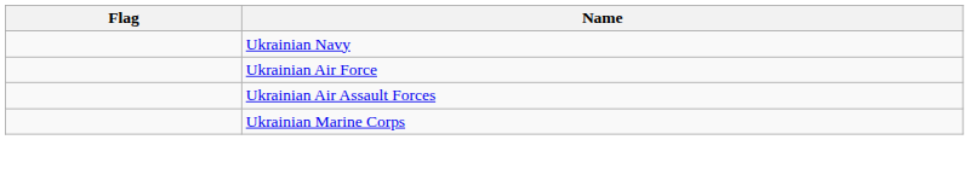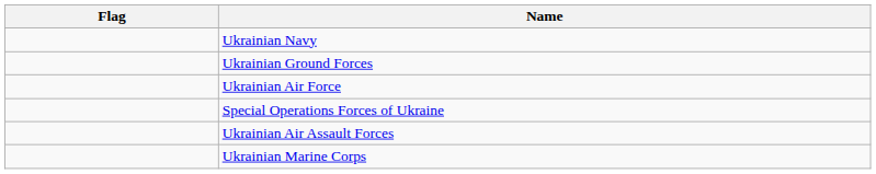+ row: Ukrainian Ground Forces
+ row: Special Operations Forces of Ukraine
